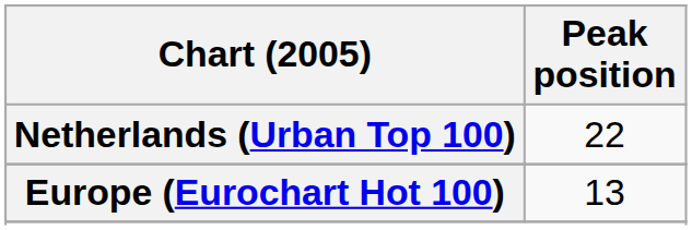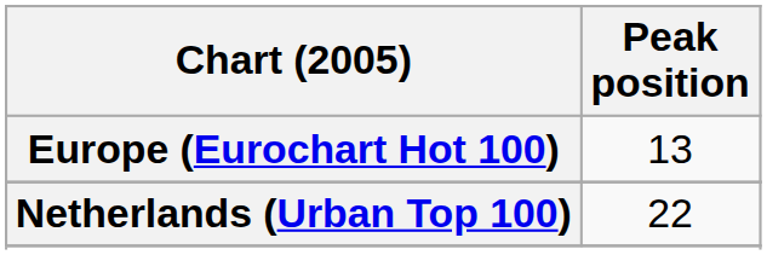rows swapped: Europe (Eurochart Hot 100) <-> Netherlands (Urban Top 100)
